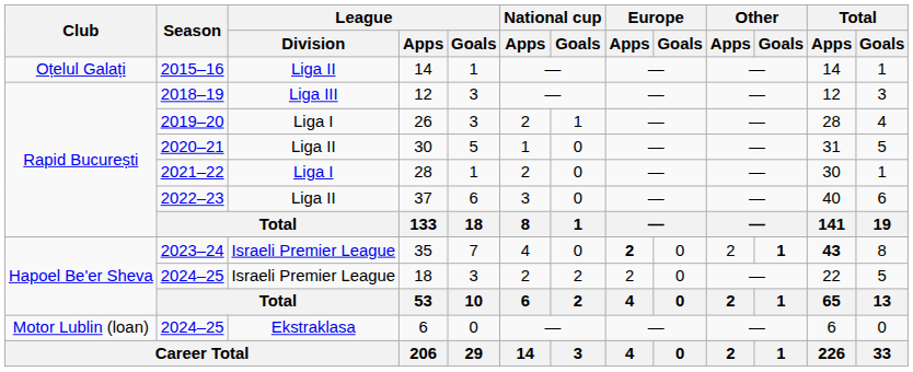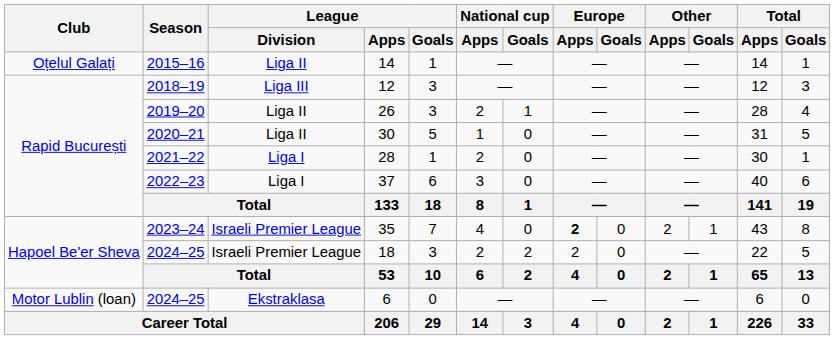26 | League / Division: Liga I -> Liga II
37 | League / Division: Liga II -> Liga I
35 | Other / Goals: bold -> normal
35 | Total / Apps: bold -> normal
